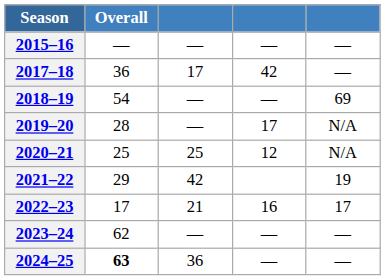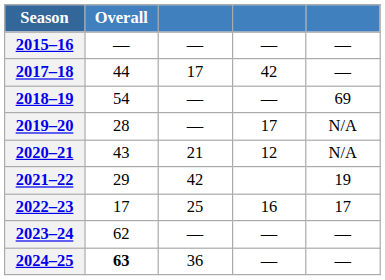2017–18 | Overall: 36 -> 44
2020–21 | Overall: 25 -> 43
2020–21 | column 3: 25 -> 21
2022–23 | column 3: 21 -> 25
